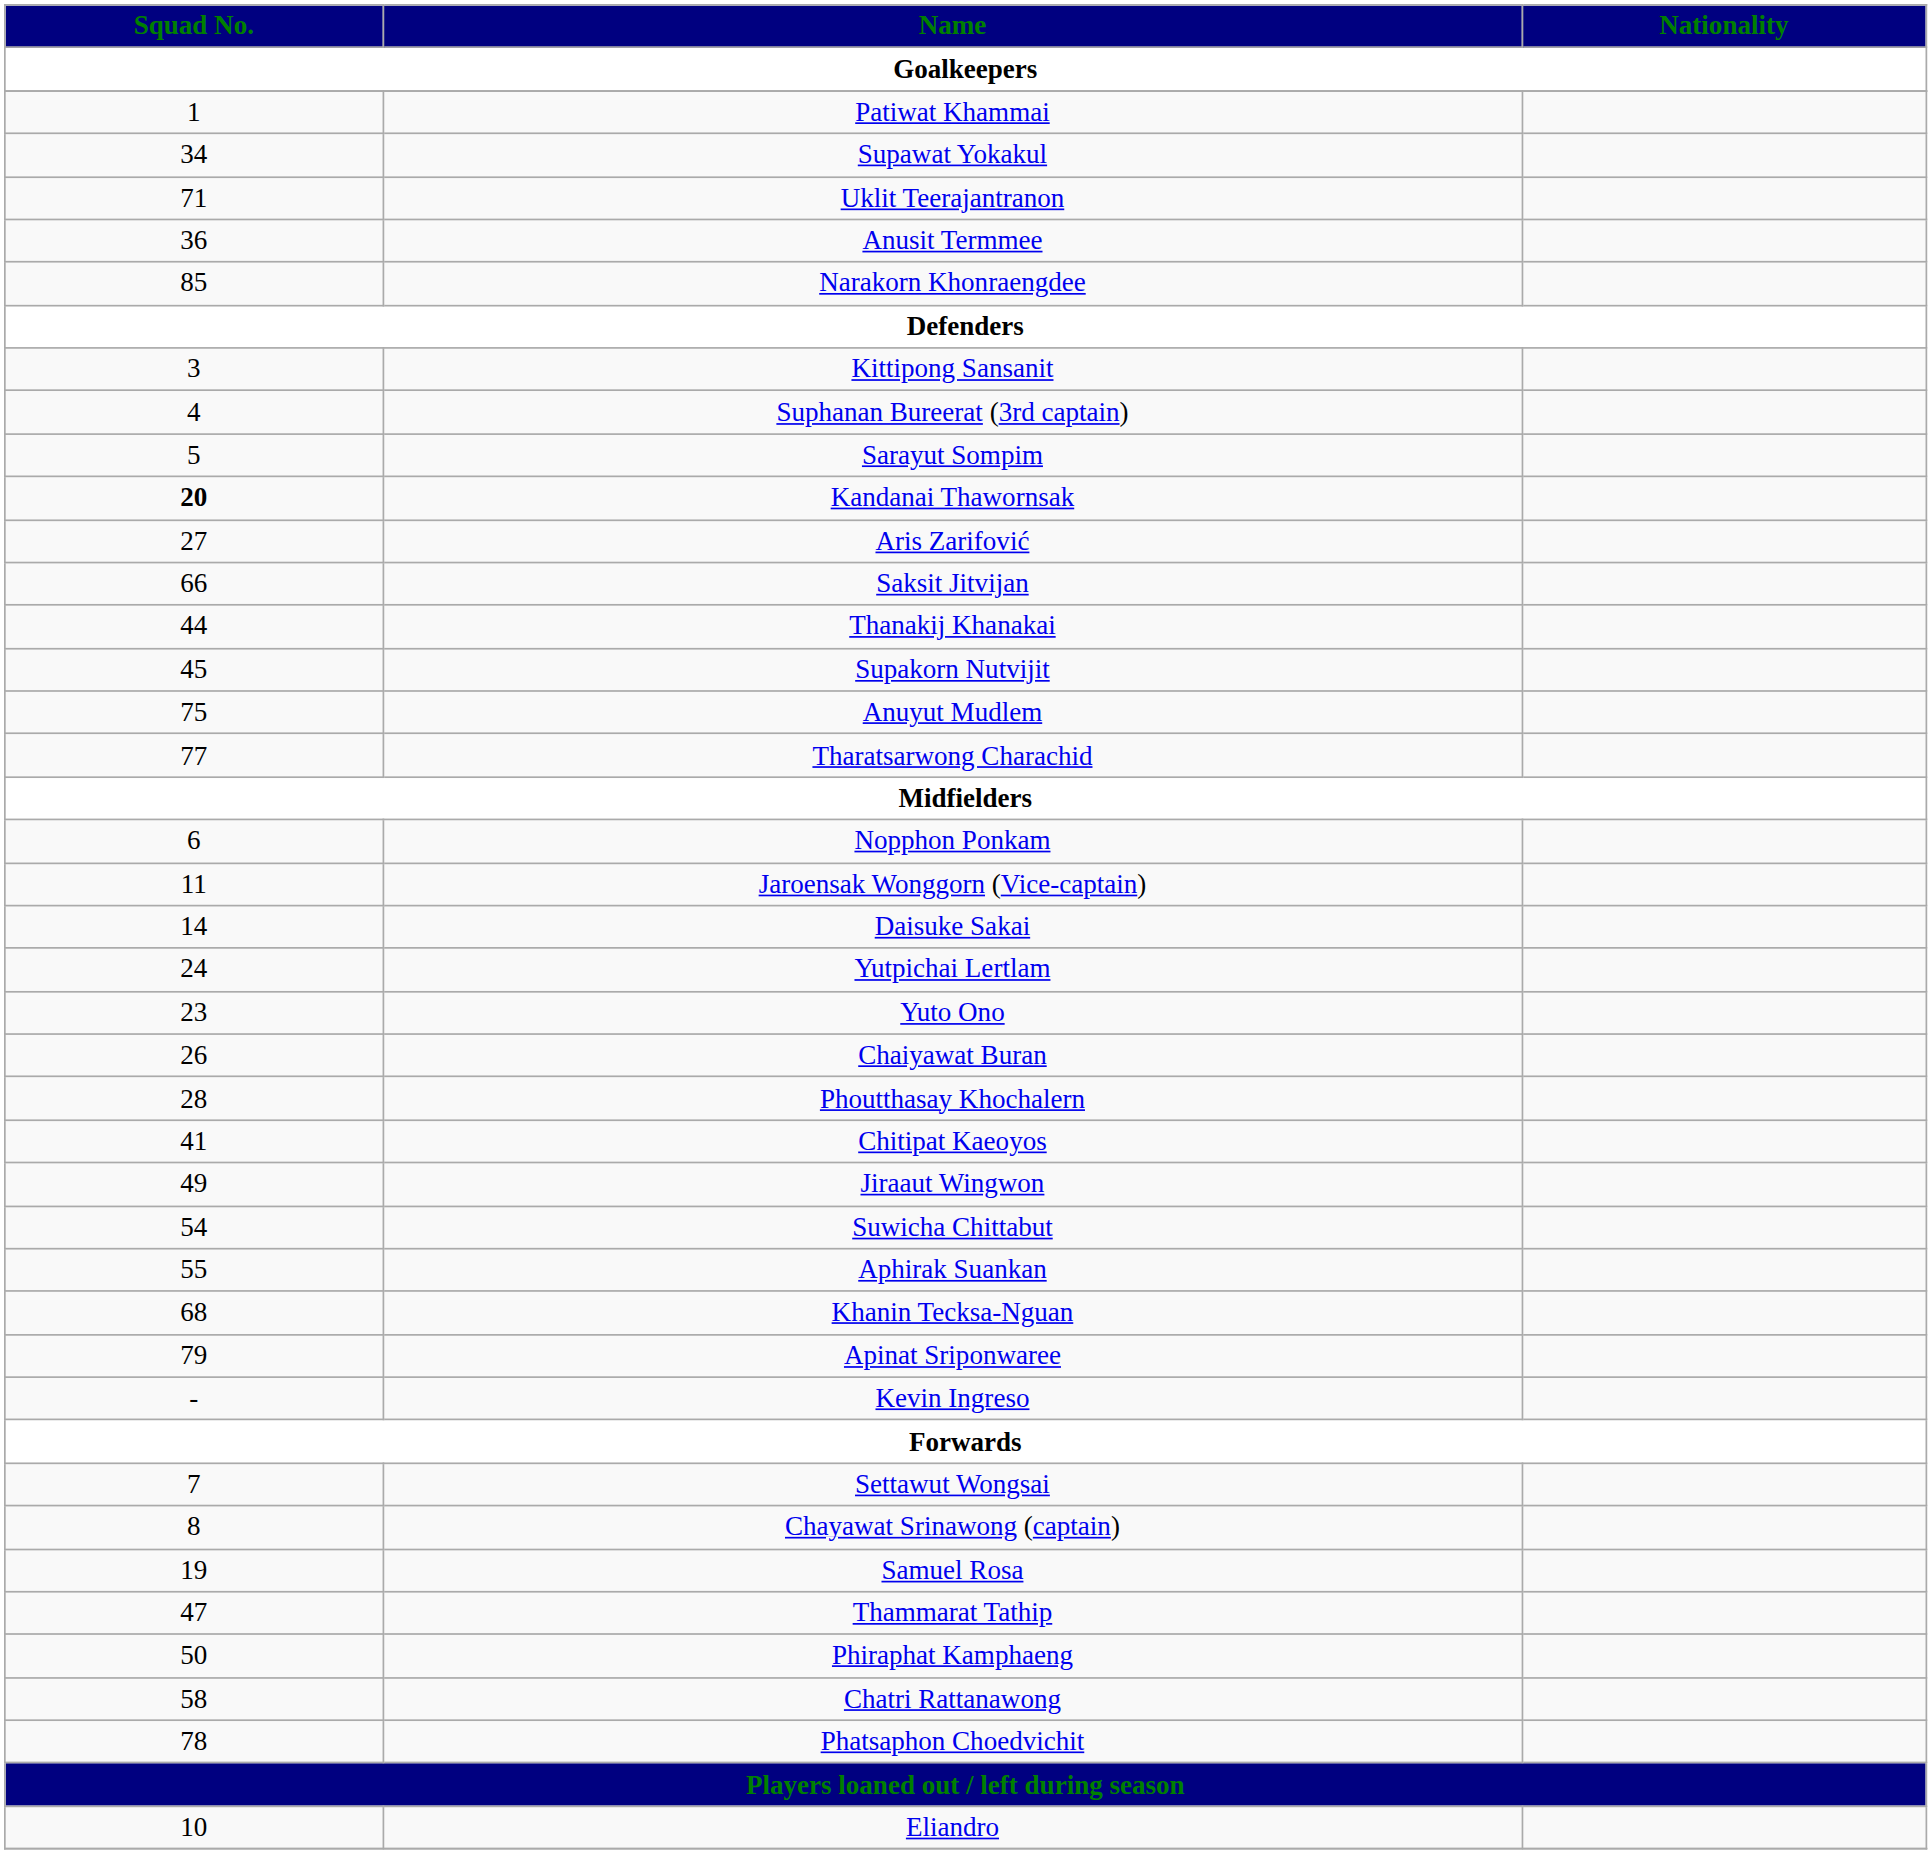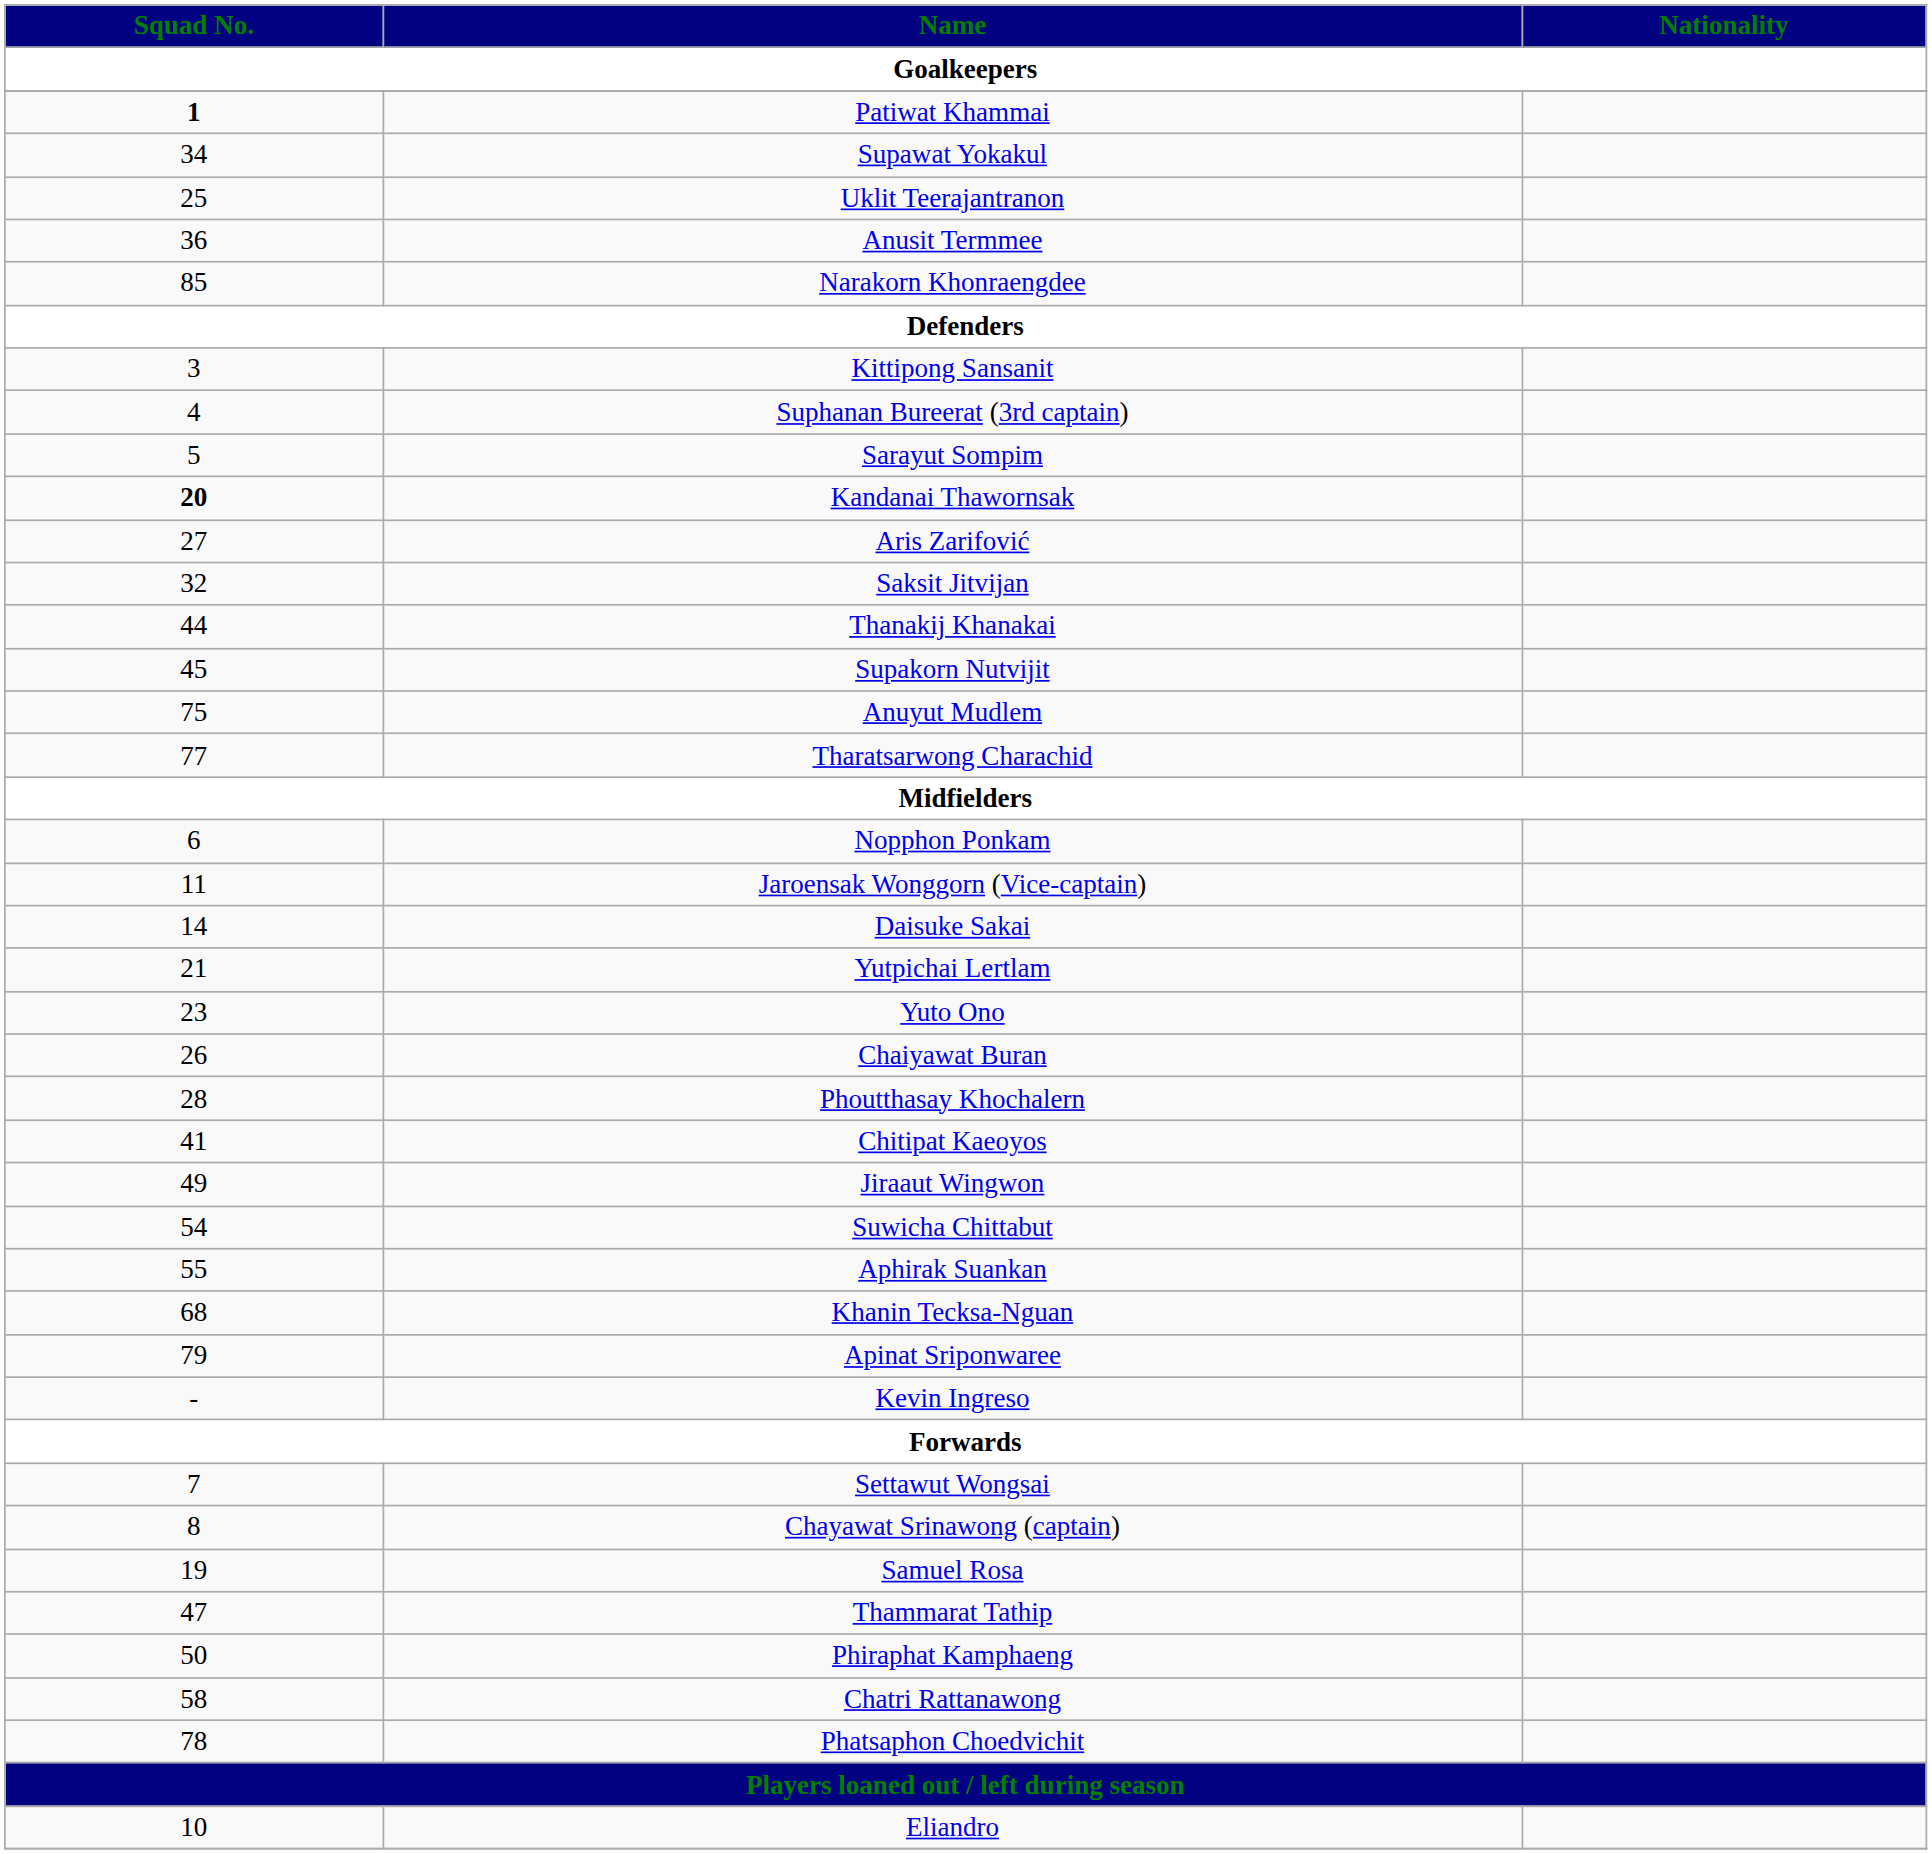Patiwat Khammai | Squad No.: normal -> bold
Uklit Teerajantranon | Squad No.: 71 -> 25
Saksit Jitvijan | Squad No.: 66 -> 32
Yutpichai Lertlam | Squad No.: 24 -> 21
